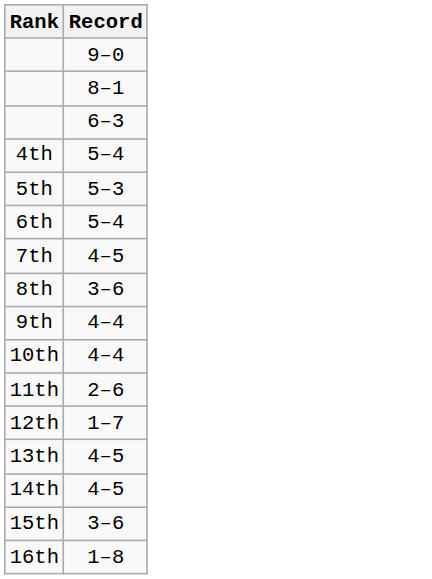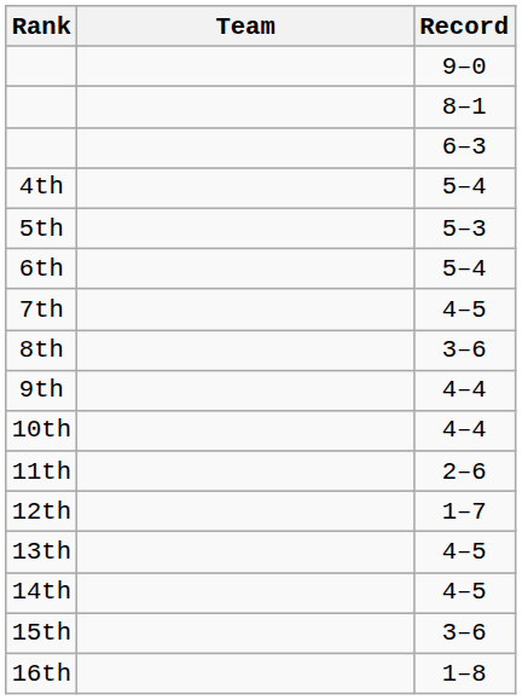+ column: Team
